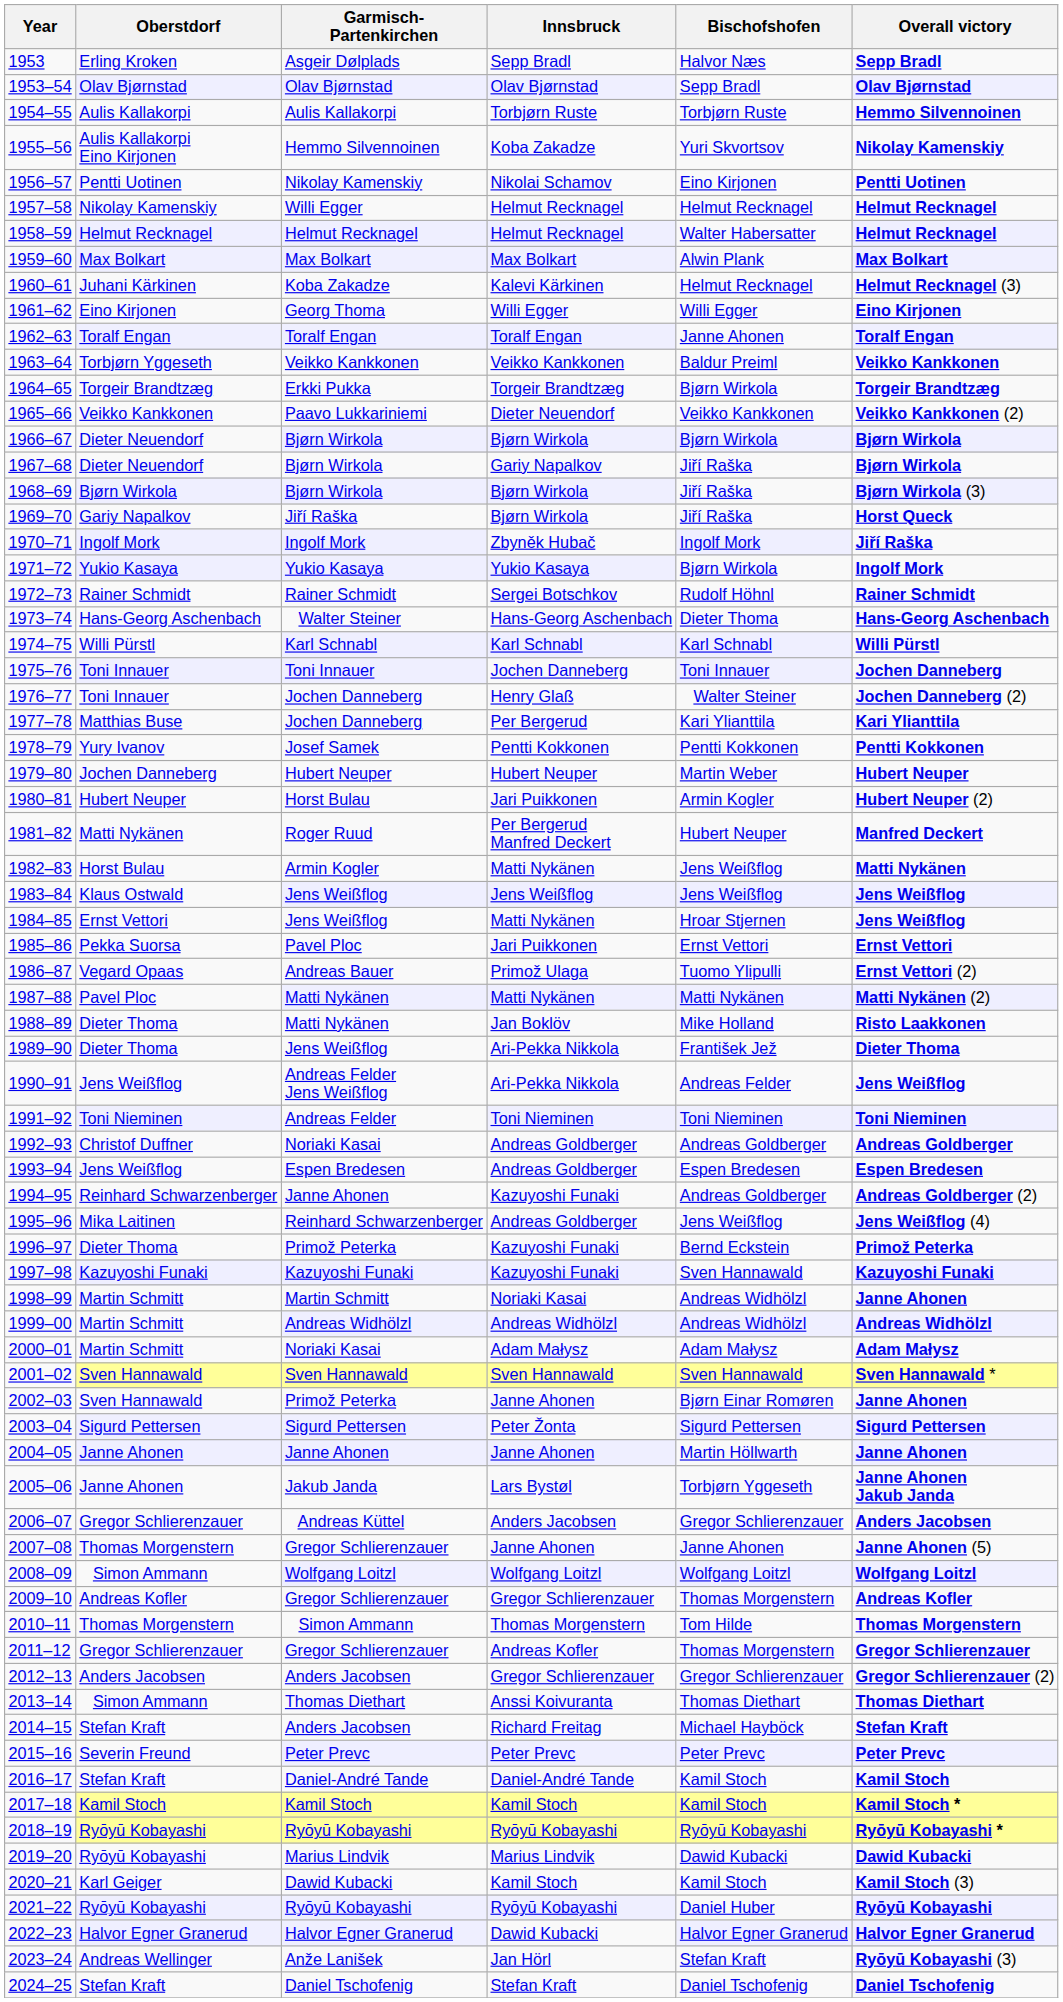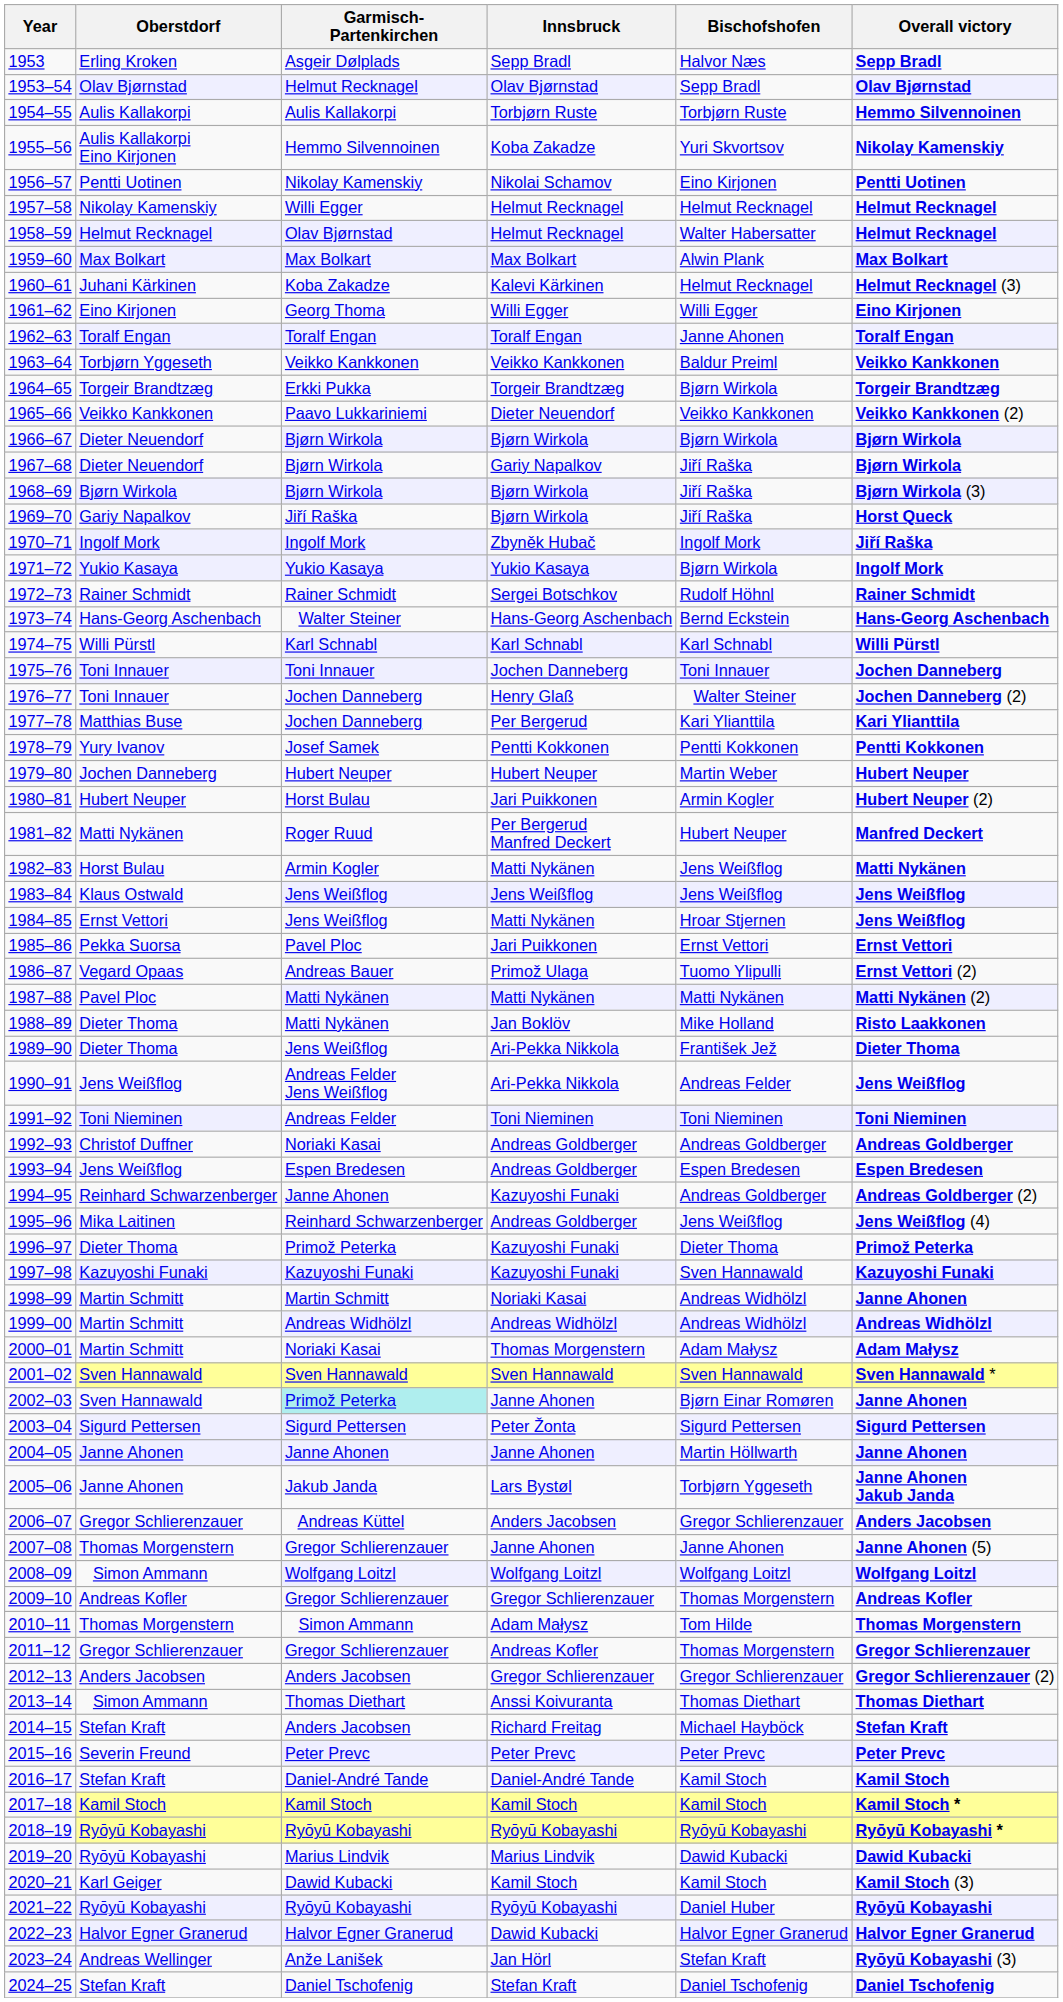1953–54 | Garmisch- Partenkirchen: Olav Bjørnstad -> Helmut Recknagel
1958–59 | Garmisch- Partenkirchen: Helmut Recknagel -> Olav Bjørnstad
1973–74 | Bischofshofen: Dieter Thoma -> Bernd Eckstein
1996–97 | Bischofshofen: Bernd Eckstein -> Dieter Thoma
2000–01 | Innsbruck: Adam Małysz -> Thomas Morgenstern
2002–03 | Garmisch- Partenkirchen: no background -> paleturquoise background
2010–11 | Innsbruck: Thomas Morgenstern -> Adam Małysz
